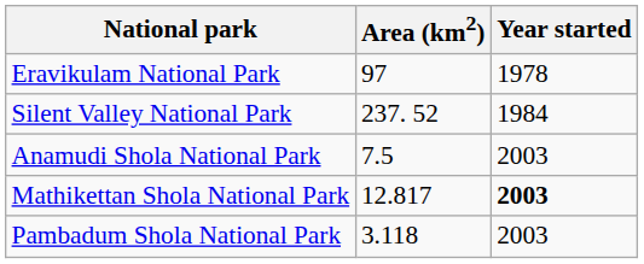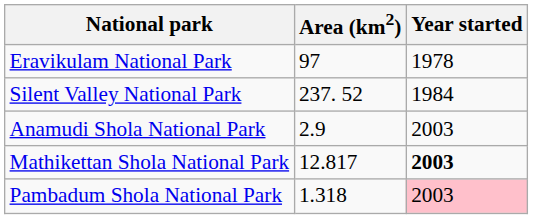Anamudi Shola National Park | Area (km2): 7.5 -> 2.9
Pambadum Shola National Park | Area (km2): 3.118 -> 1.318
Pambadum Shola National Park | Year started: no background -> pink background
